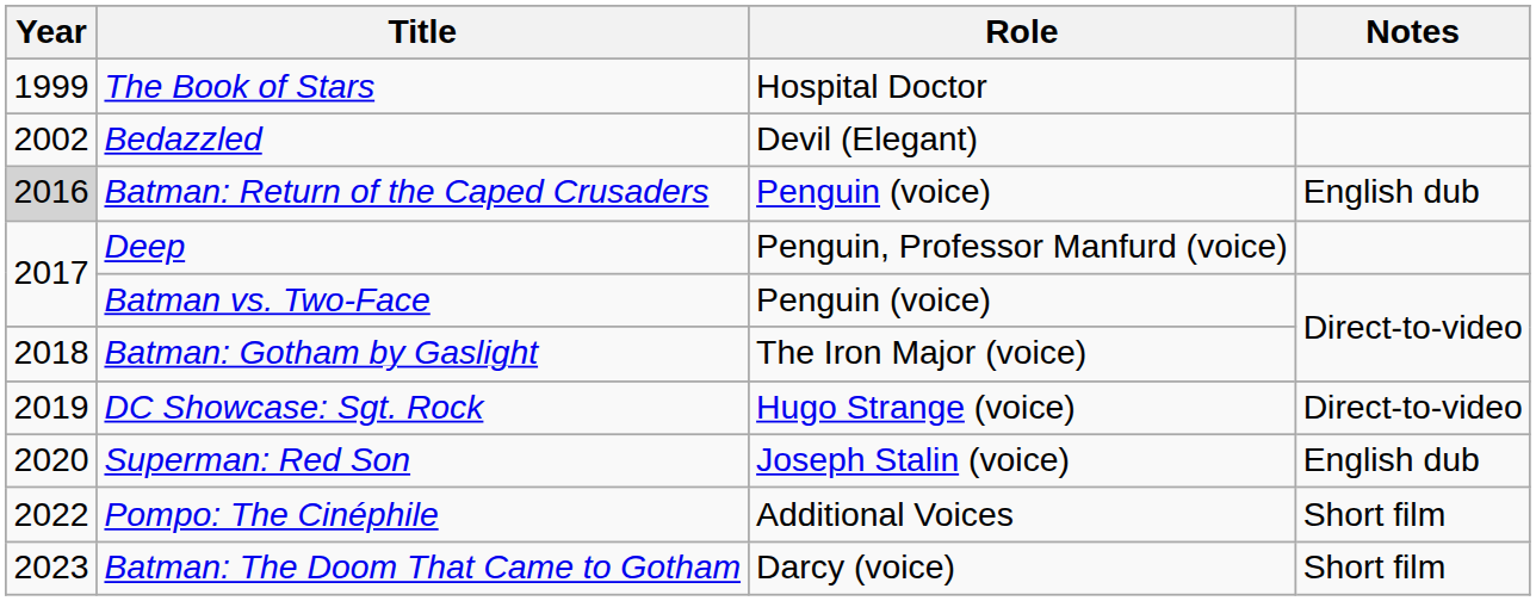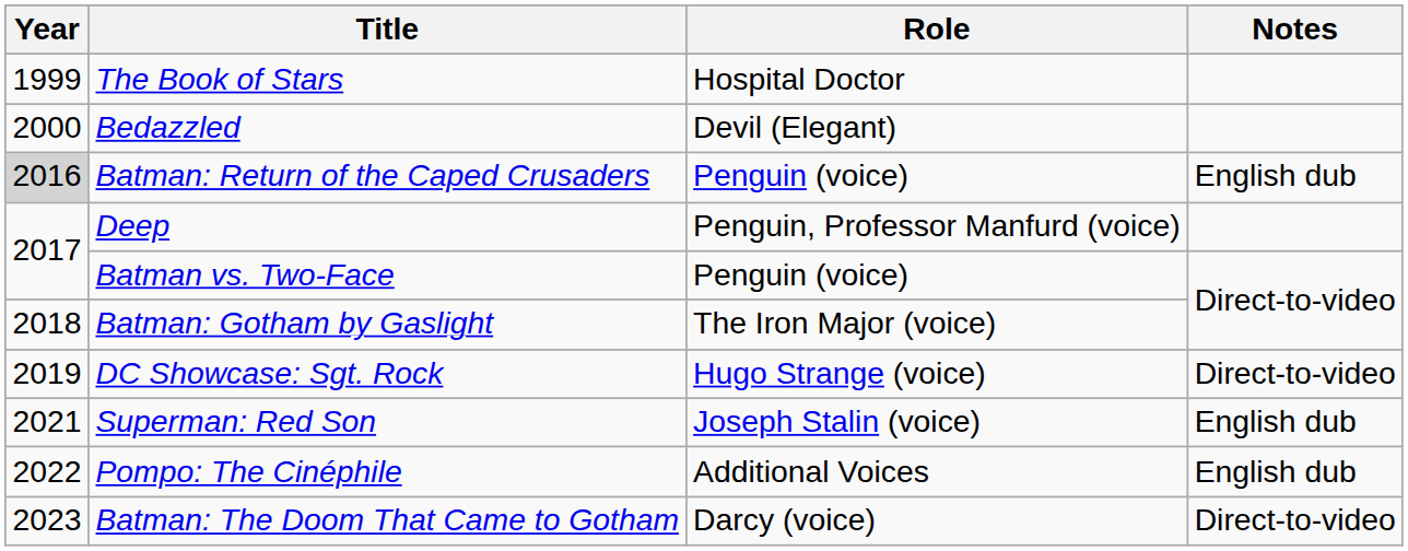Bedazzled | Year: 2002 -> 2000
Superman: Red Son | Year: 2020 -> 2021
Pompo: The Cinéphile | Notes: Short film -> English dub
Batman: The Doom That Came to Gotham | Notes: Short film -> Direct-to-video
